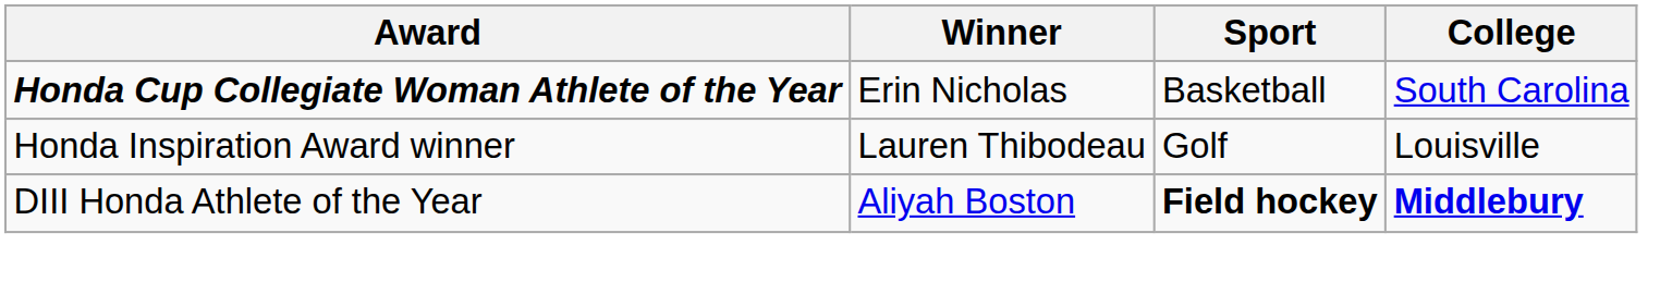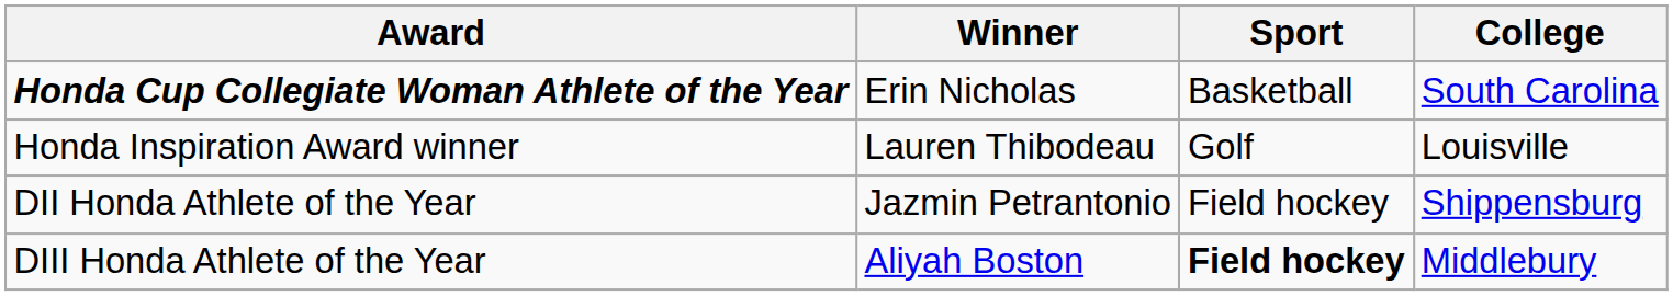+ row: DII Honda Athlete of the Year | Jazmin Petrantonio | Field hockey | Shippensburg
DIII Honda Athlete of the Year | College: bold -> normal
